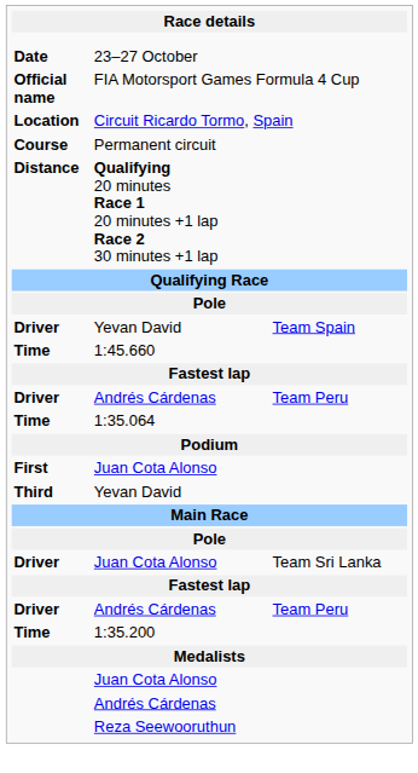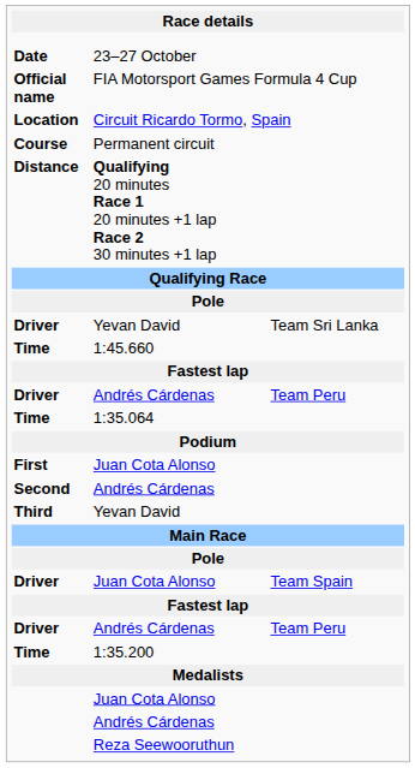Driver / Yevan David | column 3: Team Spain -> Team Sri Lanka
+ row: Second | Andrés Cárdenas
Driver / Juan Cota Alonso | column 3: Team Sri Lanka -> Team Spain
